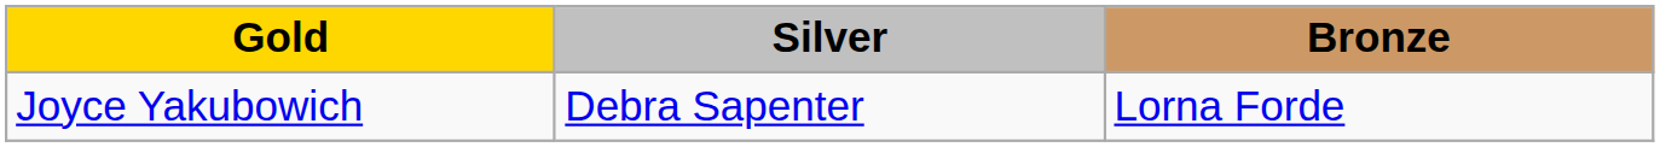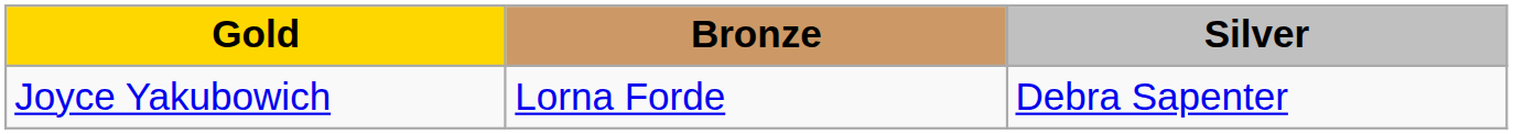columns swapped: Silver <-> Bronze
